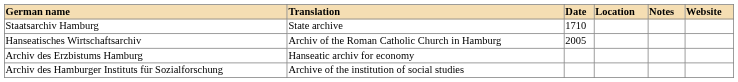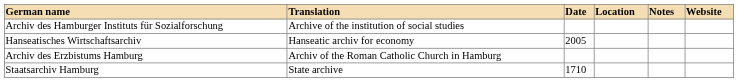rows swapped: Staatsarchiv Hamburg <-> Archiv des Hamburger Instituts für Sozialforschung
Hanseatisches Wirtschaftsarchiv | Translation: Archiv of the Roman Catholic Church in Hamburg -> Hanseatic archiv for economy
Archiv des Erzbistums Hamburg | Translation: Hanseatic archiv for economy -> Archiv of the Roman Catholic Church in Hamburg
